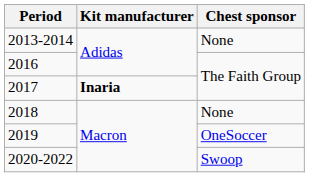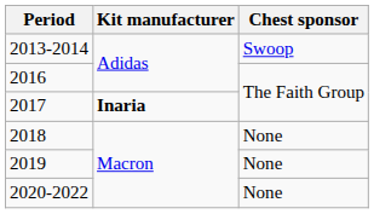2013-2014 | Chest sponsor: None -> Swoop
2019 | Chest sponsor: OneSoccer -> None
2020-2022 | Chest sponsor: Swoop -> None
